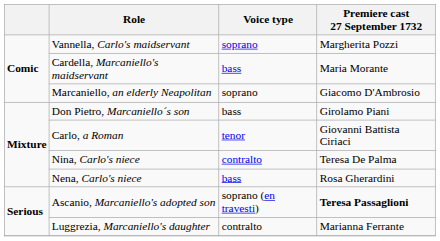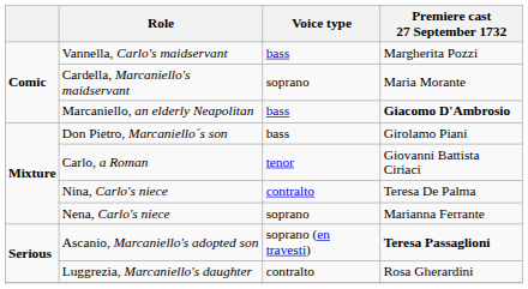Vannella, Carlo's maidservant | Voice type: soprano -> bass
Cardella, Marcaniello's maidservant | Voice type: bass -> soprano
Marcaniello, an elderly Neapolitan | Voice type: soprano -> bass
Marcaniello, an elderly Neapolitan | Premiere cast 27 September 1732: normal -> bold
Nena, Carlo's niece | Voice type: bass -> soprano
Nena, Carlo's niece | Premiere cast 27 September 1732: Rosa Gherardini -> Marianna Ferrante
Luggrezia, Marcaniello's daughter | Premiere cast 27 September 1732: Marianna Ferrante -> Rosa Gherardini
